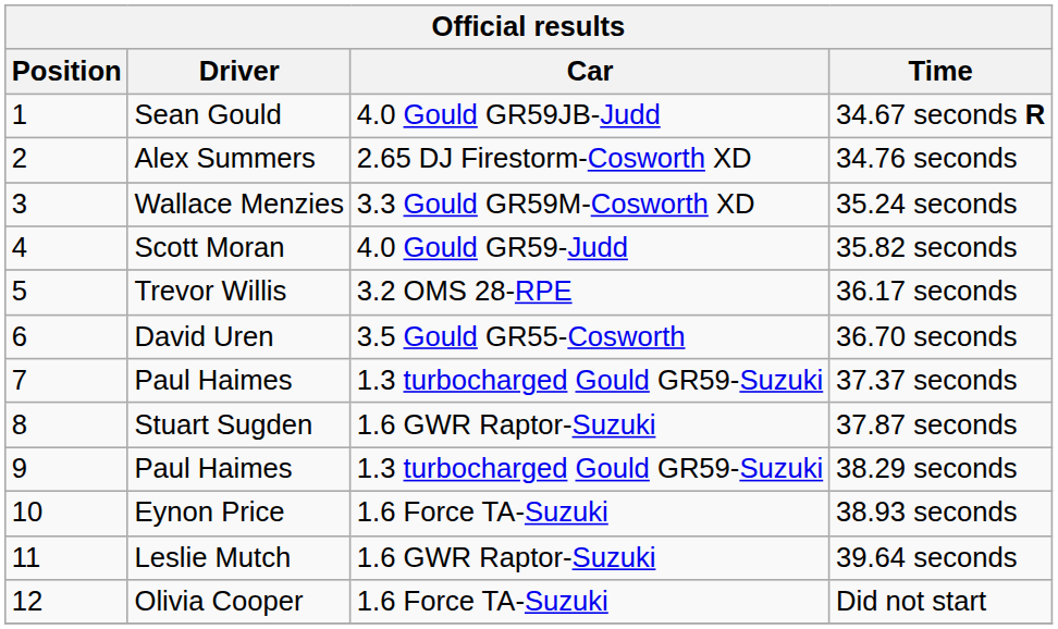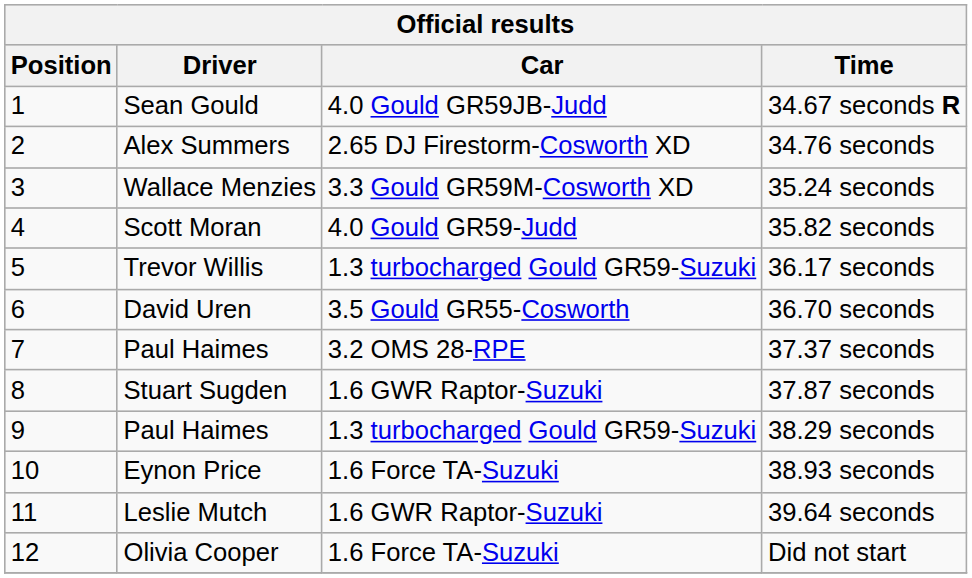36.17 seconds | Car: 3.2 OMS 28-RPE -> 1.3 turbocharged Gould GR59-Suzuki
37.37 seconds | Car: 1.3 turbocharged Gould GR59-Suzuki -> 3.2 OMS 28-RPE
